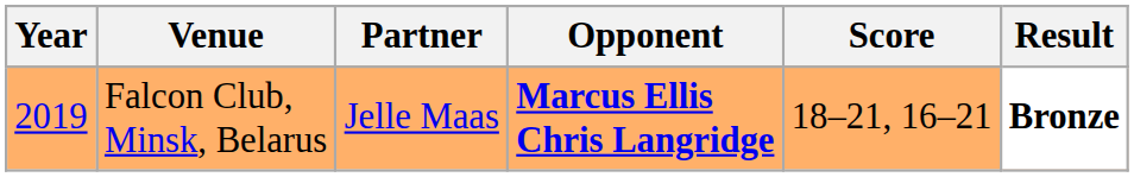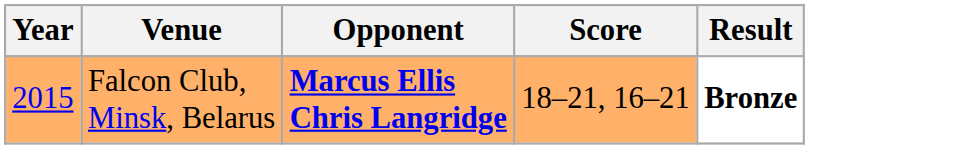- column: Partner | Jelle Maas
Falcon Club, Minsk, Belarus | Year: 2019 -> 2015
